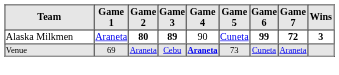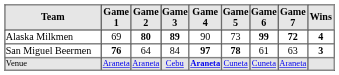Alaska Milkmen | Game 1: Araneta -> 69
Alaska Milkmen | Game 5: Cuneta -> 73
Alaska Milkmen | Wins: 3 -> 4
+ row: San Miguel Beermen | 76 | 64 | 84 | 97 | 78 | 61 | 63 | 3
Venue | Game 1: 69 -> Araneta
Venue | Game 5: 73 -> Cuneta
